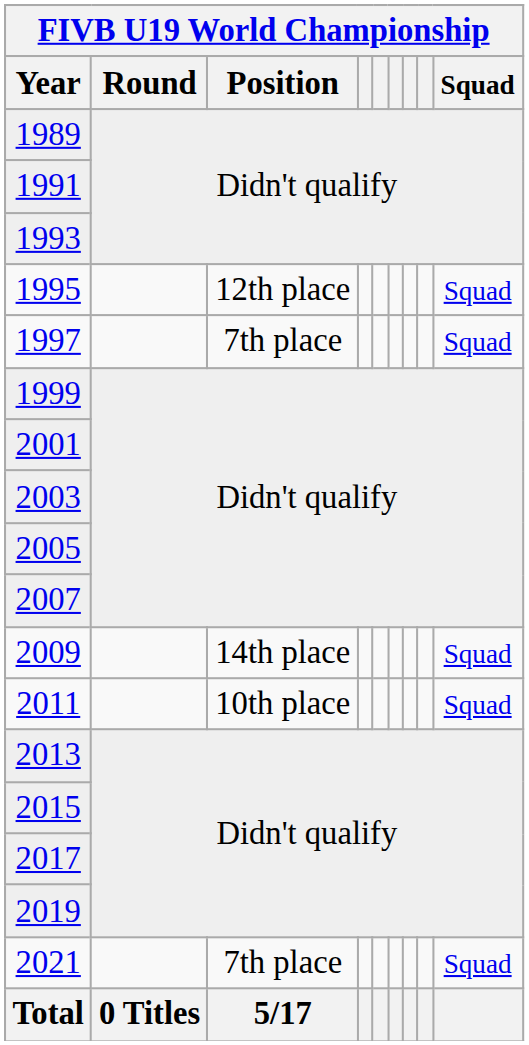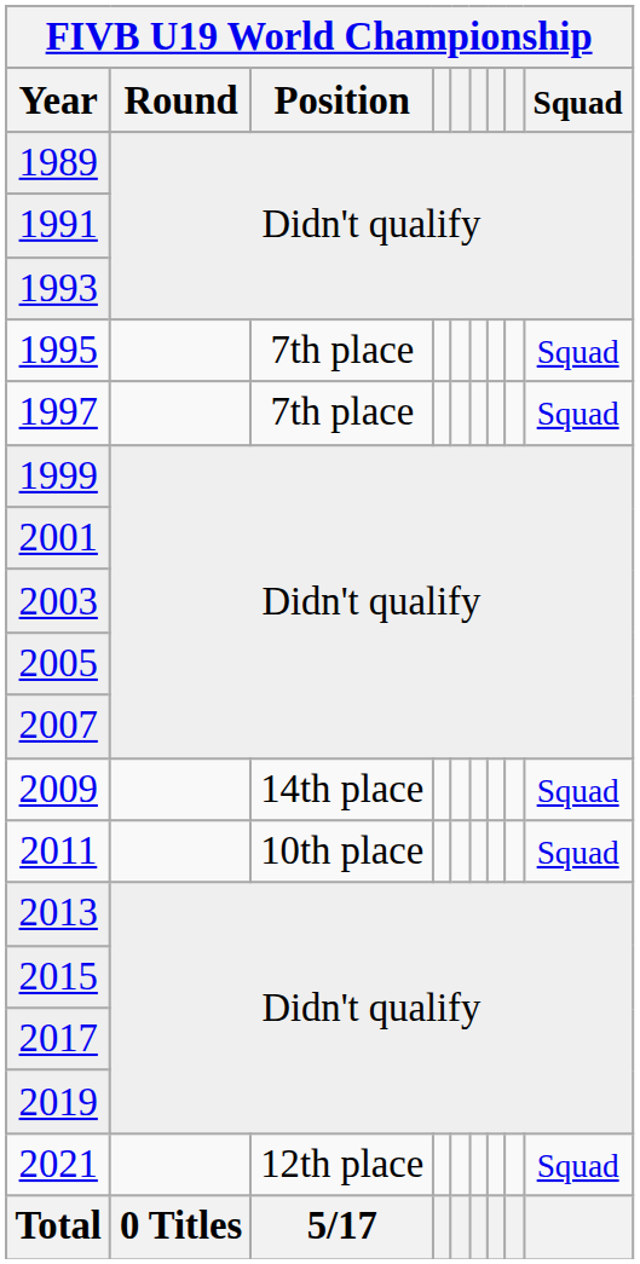1995 | Position: 12th place -> 7th place
2021 | Position: 7th place -> 12th place
